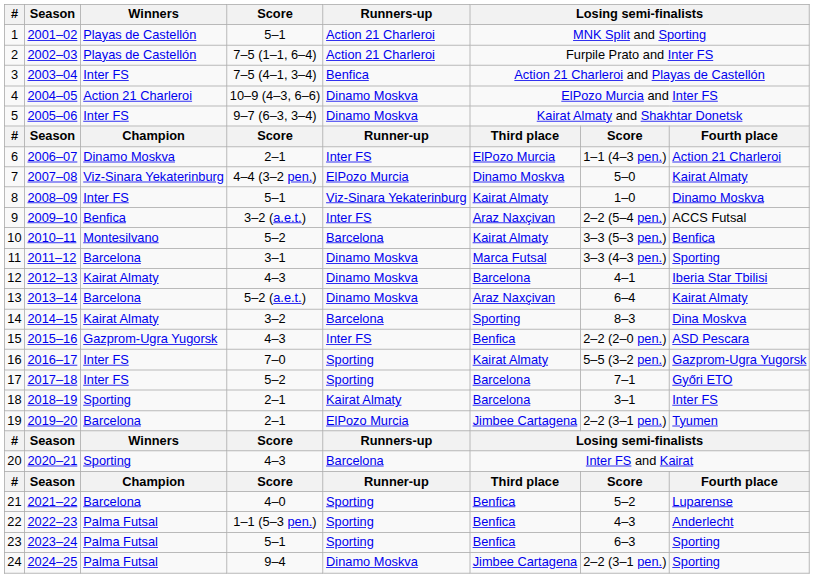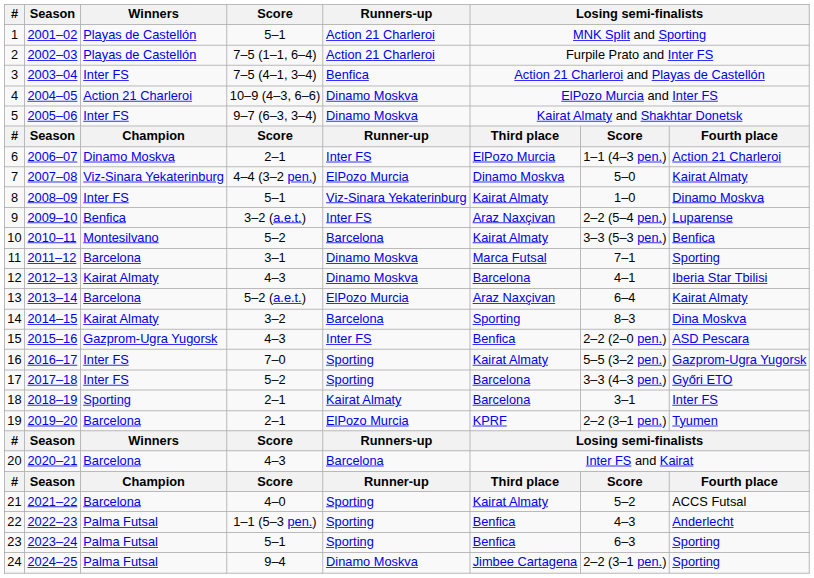9 | column 8: ACCS Futsal -> Luparense
11 | column 7: 3–3 (4–3 pen.) -> 7–1
13 | Runners-up: Dinamo Moskva -> ElPozo Murcia
17 | column 7: 7–1 -> 3–3 (4–3 pen.)
19 | column 6: Jimbee Cartagena -> KPRF
20 | Winners: Sporting -> Barcelona
21 | column 6: Benfica -> Kairat Almaty
21 | column 8: Luparense -> ACCS Futsal
